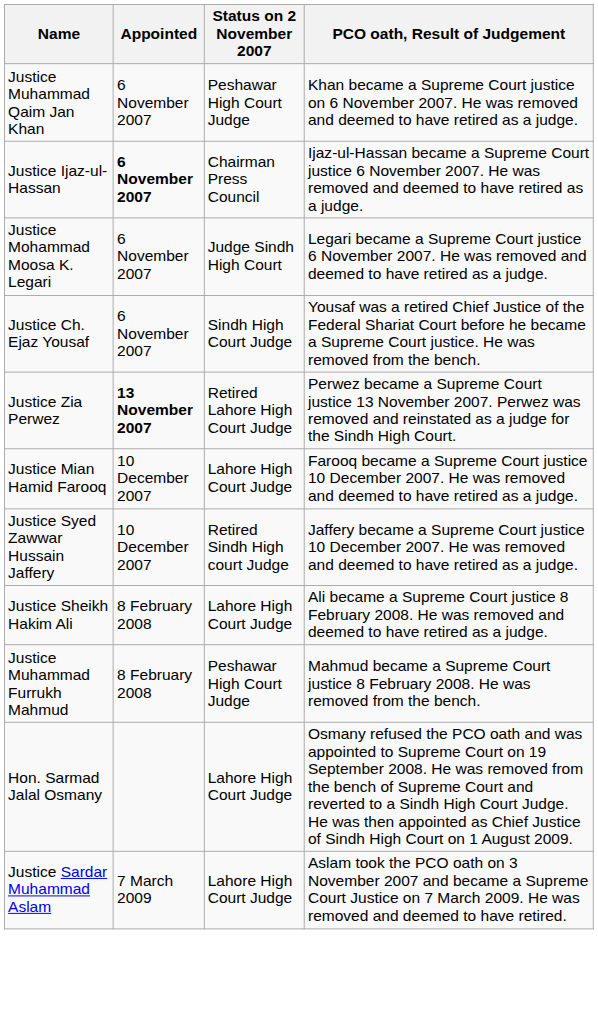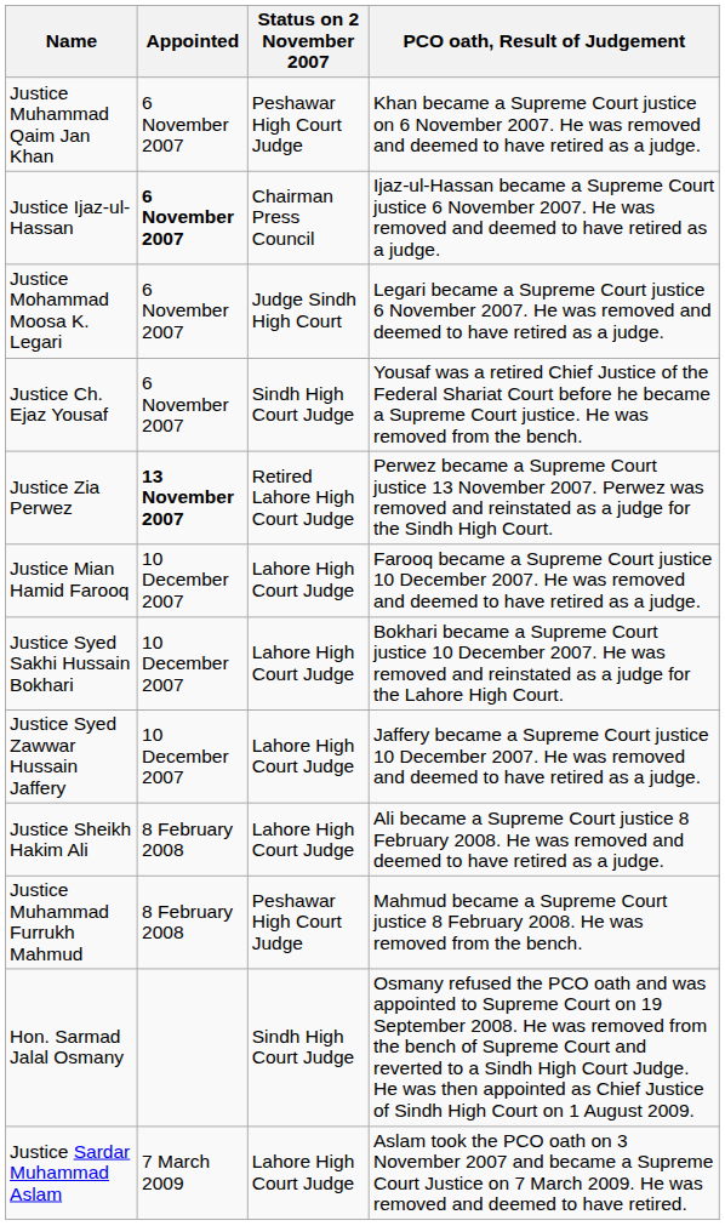+ row: Justice Syed Sakhi Hussain Bokhari | 10 December 2007 | Lahore High Court Judge | Bokhari became a Supreme Court justice 10 December 2007. He was removed and reinstated as a judge for the Lahore High Court.
Justice Syed Zawwar Hussain Jaffery | Status on 2 November 2007: Retired Sindh High court Judge -> Lahore High Court Judge
Hon. Sarmad Jalal Osmany | Status on 2 November 2007: Lahore High Court Judge -> Sindh High Court Judge
